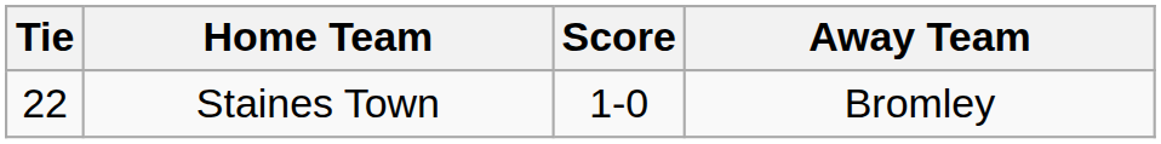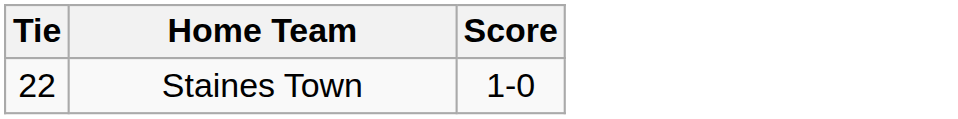- column: Away Team | Bromley
